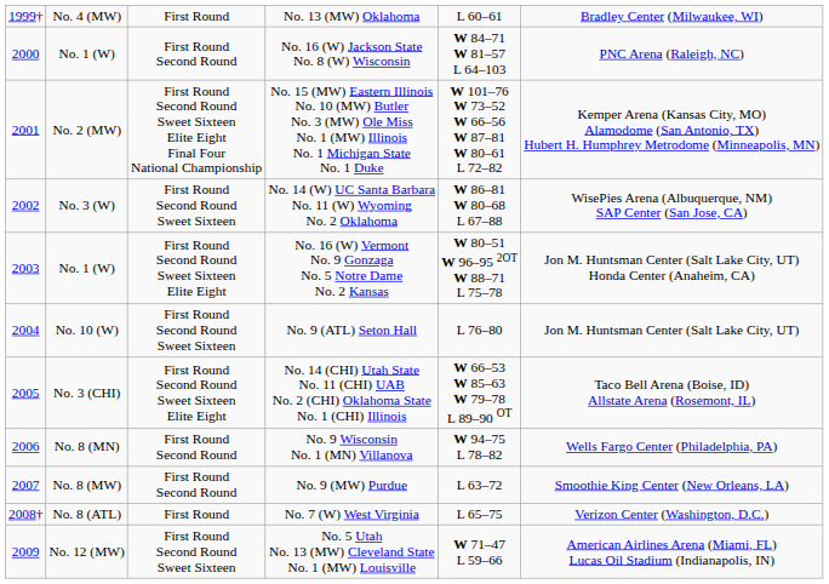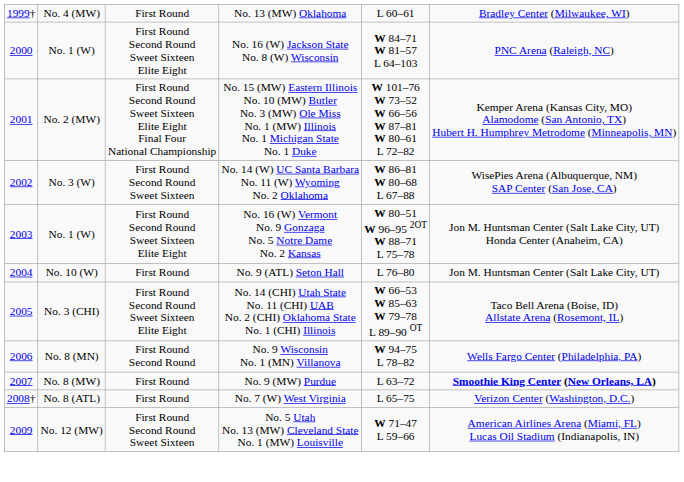No. 16 (W) Jackson State No. 8 (W) Wisconsin | column 3: First Round Second Round -> First Round Second Round Sweet Sixteen Elite Eight
No. 9 (ATL) Seton Hall | column 3: First Round Second Round Sweet Sixteen -> First Round
No. 9 (MW) Purdue | column 3: First Round Second Round -> First Round
No. 9 (MW) Purdue | column 6: normal -> bold
